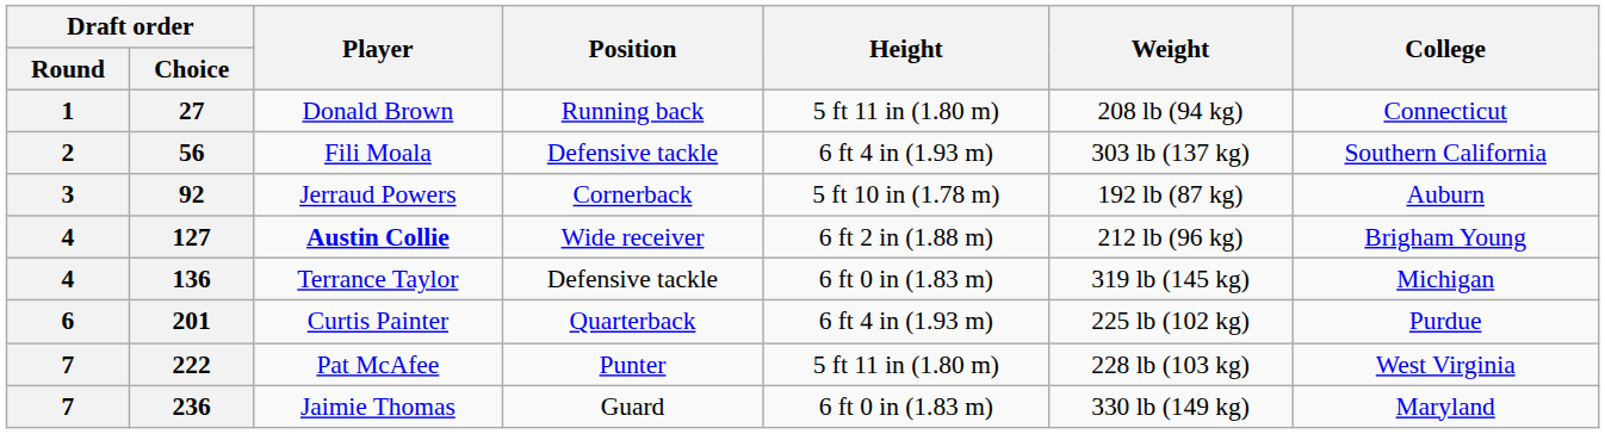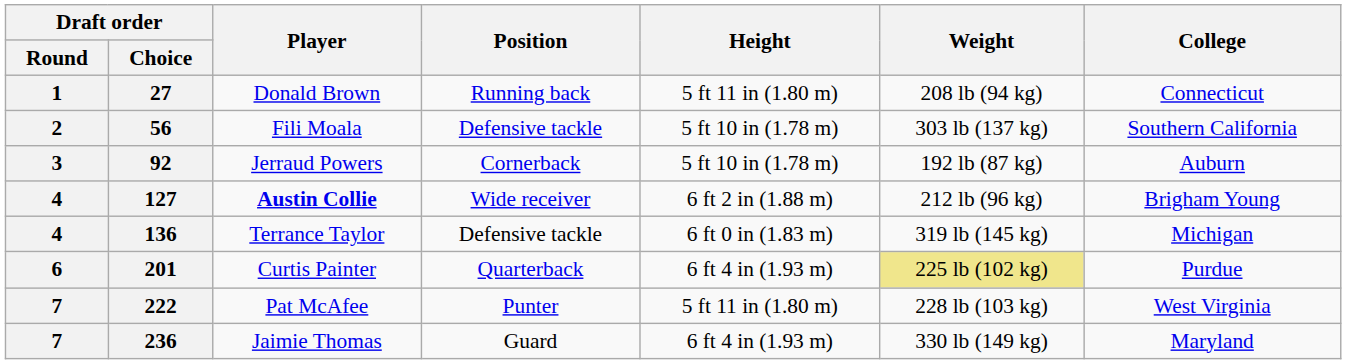56 | Height: 6 ft 4 in (1.93 m) -> 5 ft 10 in (1.78 m)
201 | Weight: no background -> khaki background
236 | Height: 6 ft 0 in (1.83 m) -> 6 ft 4 in (1.93 m)
